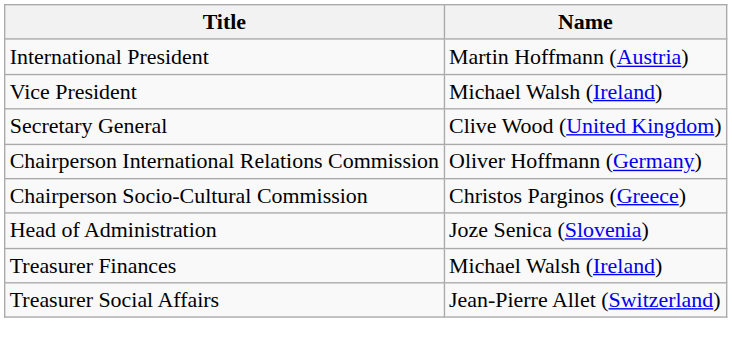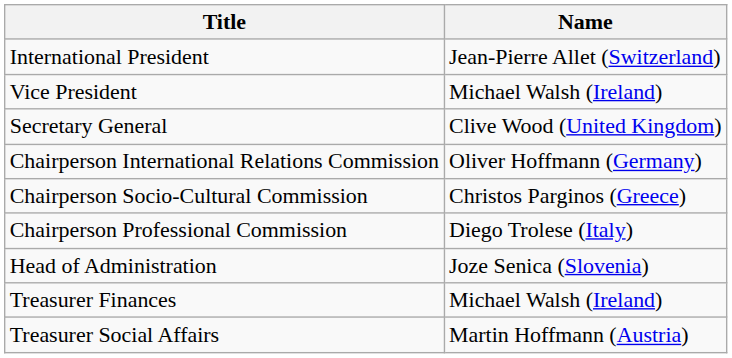International President | Name: Martin Hoffmann (Austria) -> Jean-Pierre Allet (Switzerland)
+ row: Chairperson Professional Commission | Diego Trolese (Italy)
Treasurer Social Affairs | Name: Jean-Pierre Allet (Switzerland) -> Martin Hoffmann (Austria)
